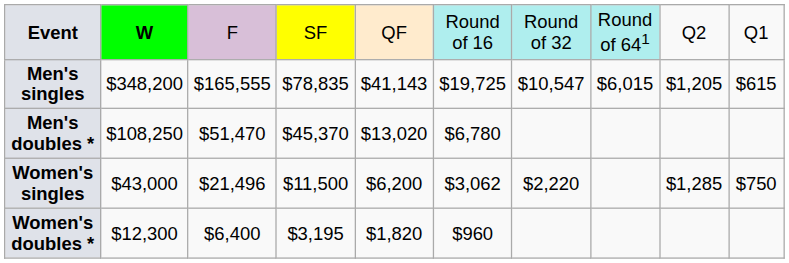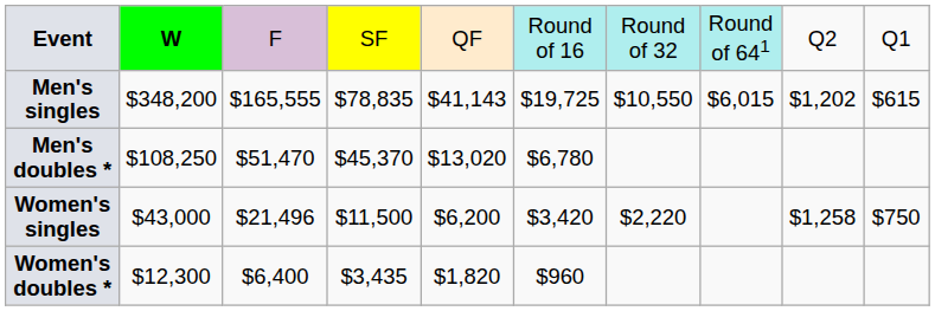Men's singles | column 7: $10,547 -> $10,550
Men's singles | column 9: $1,205 -> $1,202
Women's singles | column 6: $3,062 -> $3,420
Women's singles | column 9: $1,285 -> $1,258
Women's doubles * | column 4: $3,195 -> $3,435
